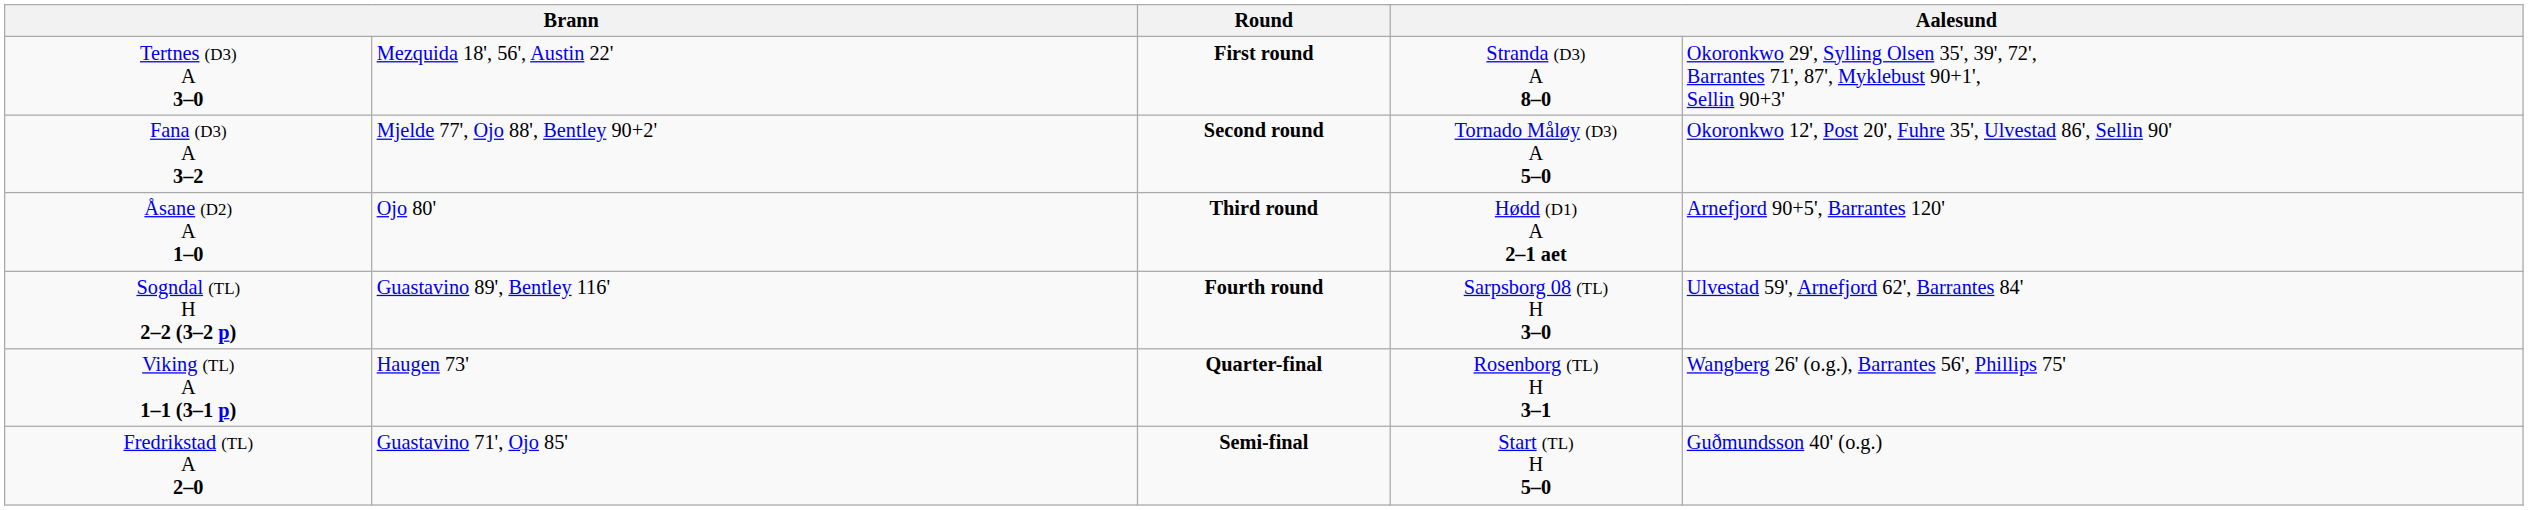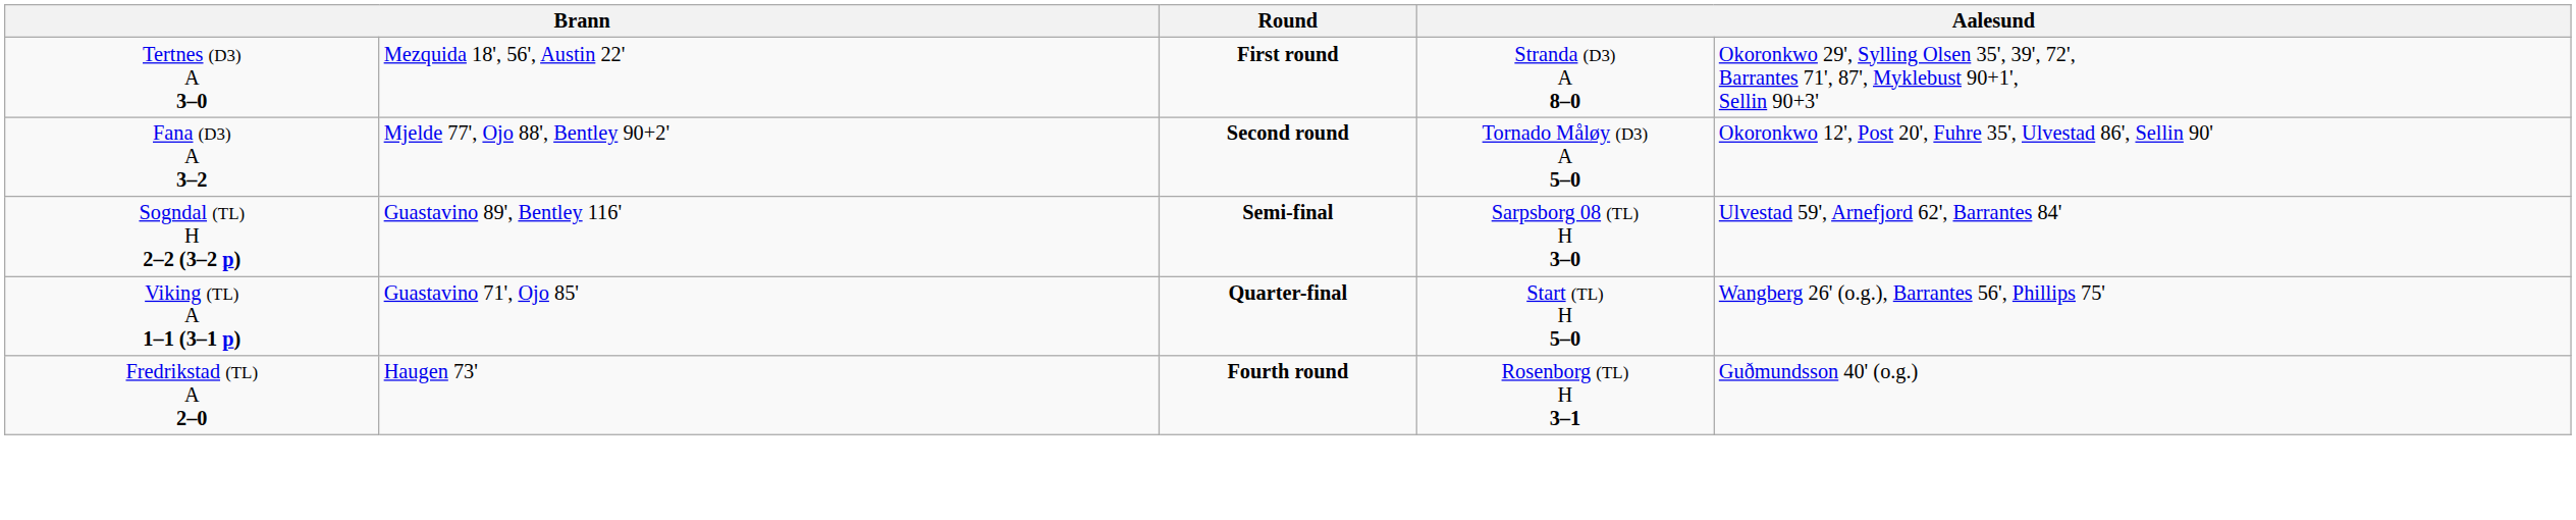- row: Åsane (D2) A 1–0 | Ojo 80' | Third round | Hødd (D1) A 2–1 aet | Arnefjord 90+5', Barrantes 120'
Sogndal (TL) H 2–2 (3–2 p) | Round: Fourth round -> Semi-final
Viking (TL) A 1–1 (3–1 p) | column 2: Haugen 73' -> Guastavino 71', Ojo 85'
Viking (TL) A 1–1 (3–1 p) | column 4: Rosenborg (TL) H 3–1 -> Start (TL) H 5–0
Fredrikstad (TL) A 2–0 | column 2: Guastavino 71', Ojo 85' -> Haugen 73'
Fredrikstad (TL) A 2–0 | Round: Semi-final -> Fourth round
Fredrikstad (TL) A 2–0 | column 4: Start (TL) H 5–0 -> Rosenborg (TL) H 3–1
